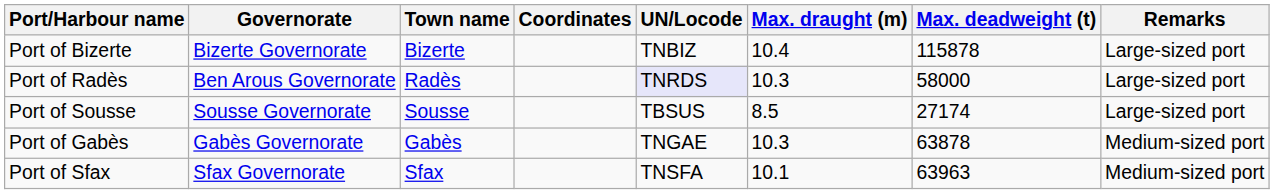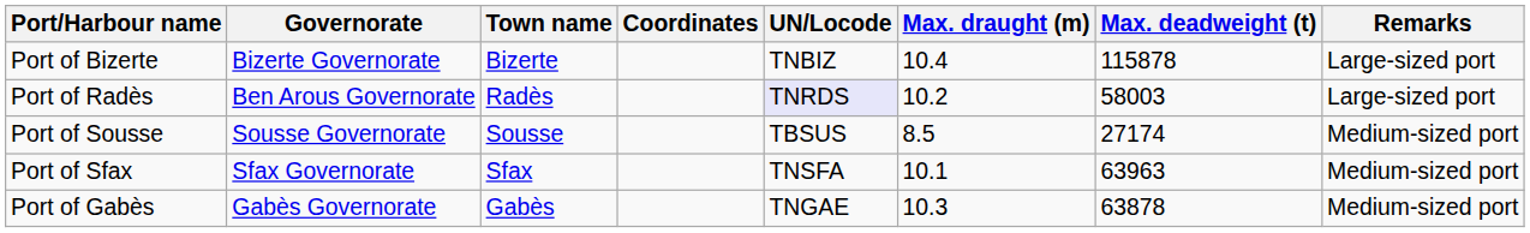Port of Radès | Max. draught (m): 10.3 -> 10.2
Port of Radès | Max. deadweight (t): 58000 -> 58003
Port of Sousse | Remarks: Large-sized port -> Medium-sized port
rows swapped: Port of Sfax <-> Port of Gabès
